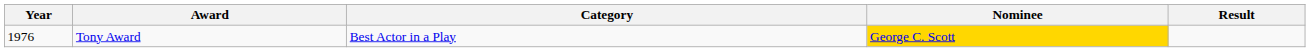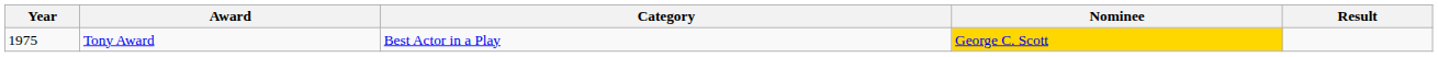Tony Award | Year: 1976 -> 1975
